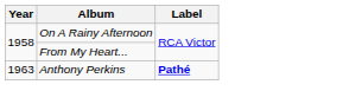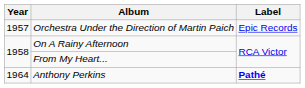+ row: 1957 | Orchestra Under the Direction of Martin Paich | Epic Records
Anthony Perkins | Year: 1963 -> 1964
